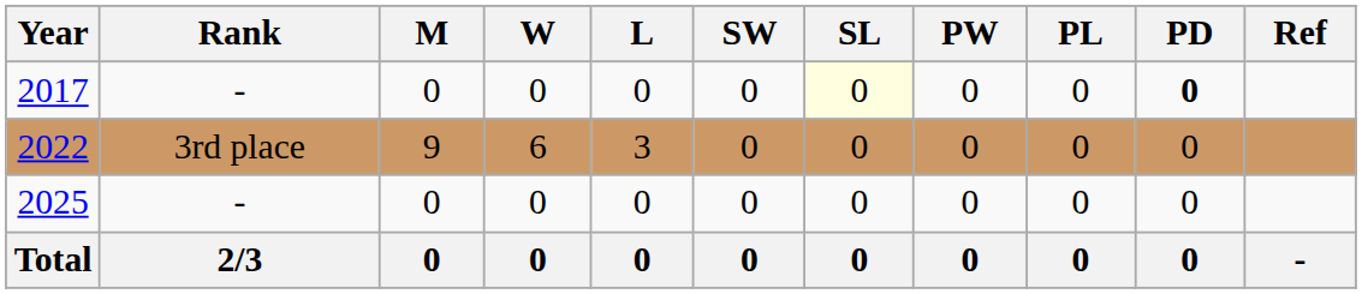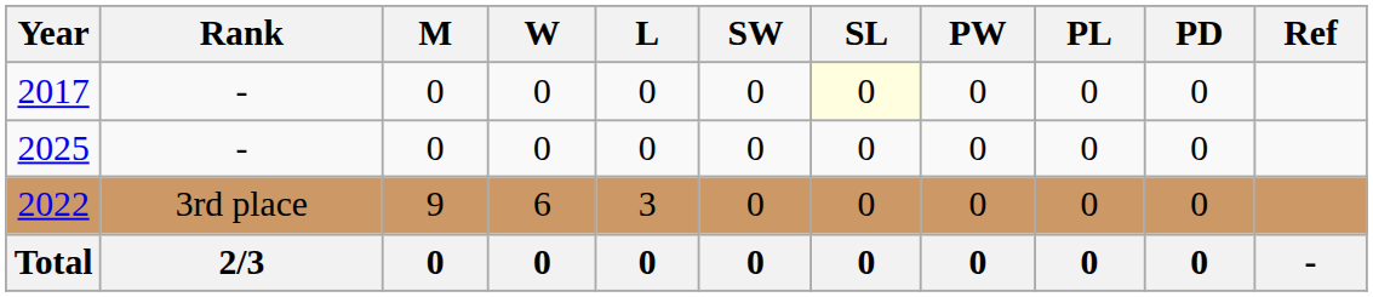2017 | PD: bold -> normal
rows swapped: 2022 <-> 2025
